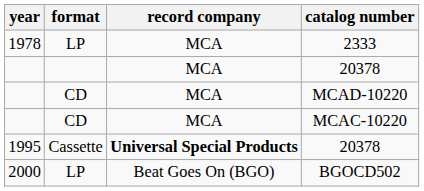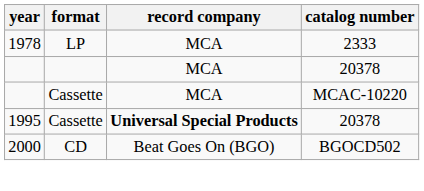- row: CD | MCA | MCAD-10220
MCAC-10220 | format: CD -> Cassette
BGOCD502 | format: LP -> CD
